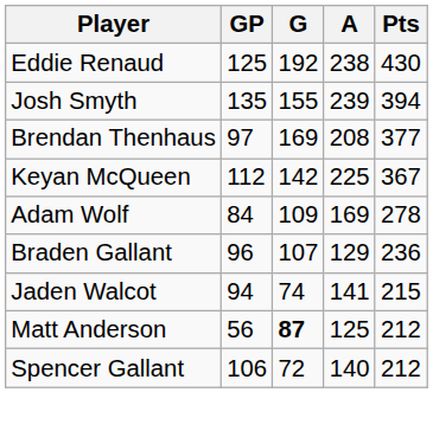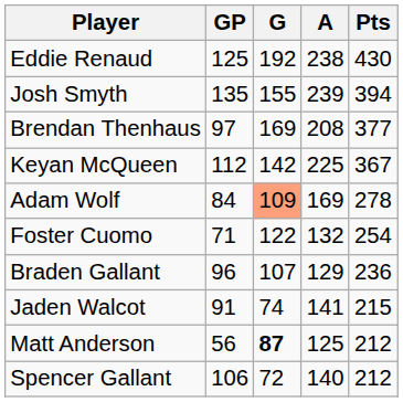Adam Wolf | G: no background -> lightsalmon background
+ row: Foster Cuomo | 71 | 122 | 132 | 254
Jaden Walcot | GP: 94 -> 91
